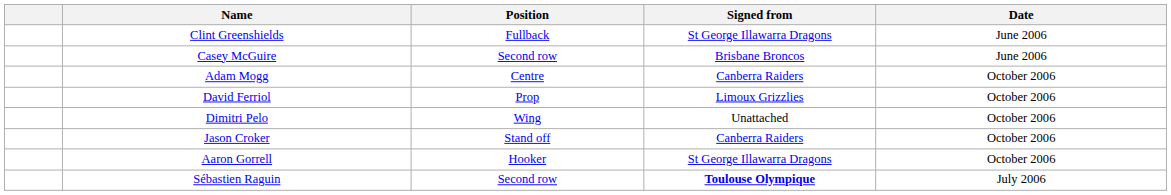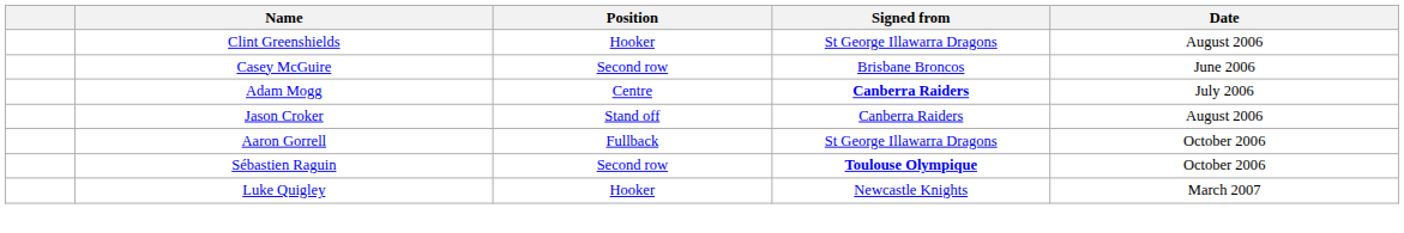Clint Greenshields | Position: Fullback -> Hooker
Clint Greenshields | Date: June 2006 -> August 2006
Adam Mogg | Signed from: normal -> bold
Adam Mogg | Date: October 2006 -> July 2006
- row: David Ferriol | Prop | Limoux Grizzlies | October 2006
- row: Dimitri Pelo | Wing | Unattached | October 2006
Jason Croker | Date: October 2006 -> August 2006
Aaron Gorrell | Position: Hooker -> Fullback
Sébastien Raguin | Date: July 2006 -> October 2006
+ row: Luke Quigley | Hooker | Newcastle Knights | March 2007
